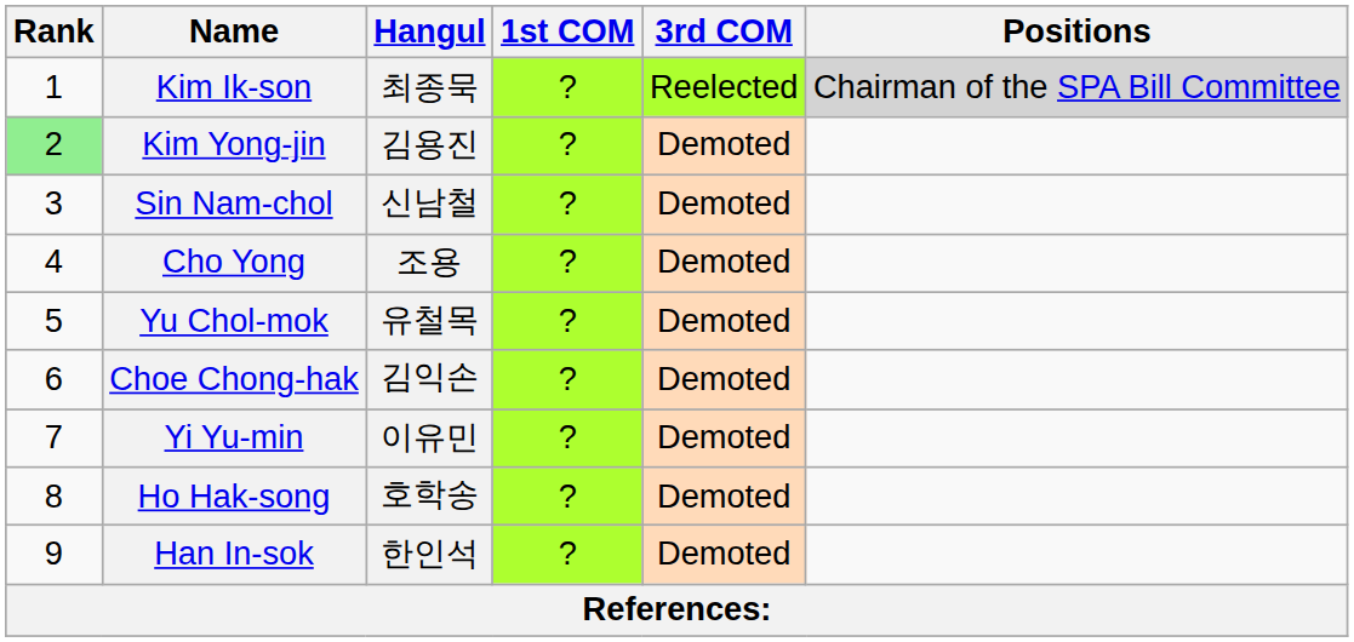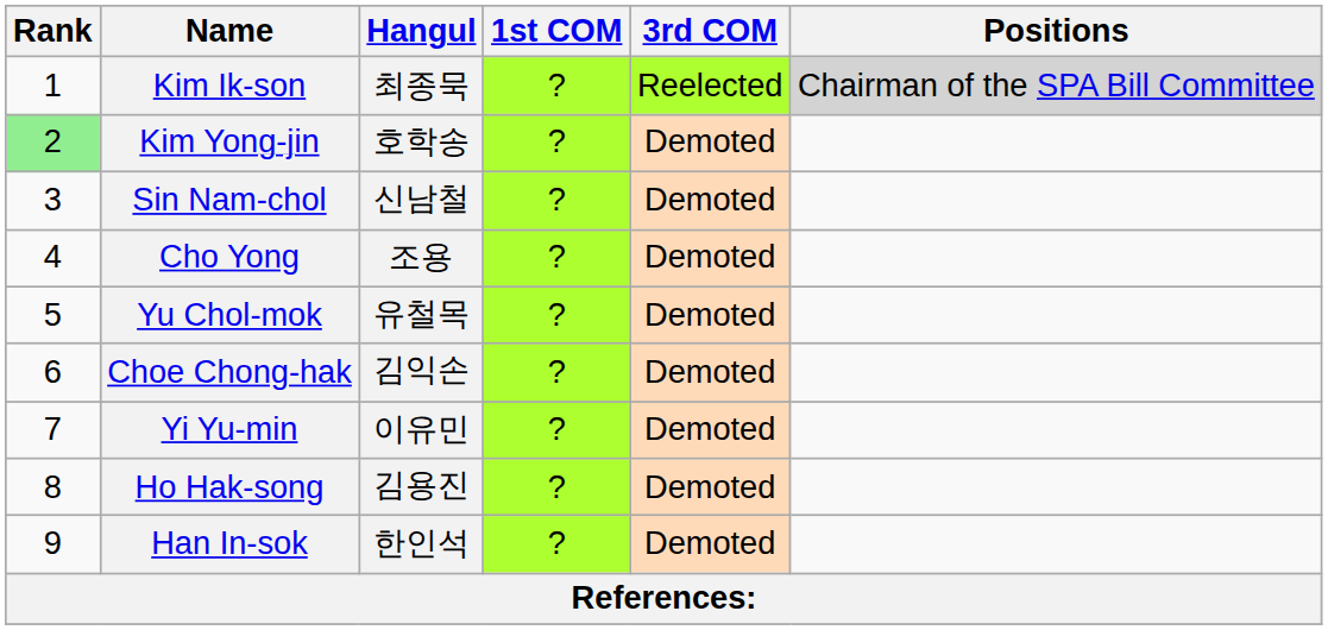Kim Yong-jin | Hangul: 김용진 -> 호학송
Ho Hak-song | Hangul: 호학송 -> 김용진
